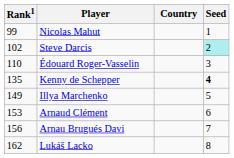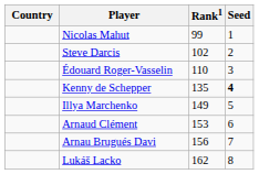columns swapped: Country <-> Rank1
Steve Darcis | Seed: paleturquoise background -> no background
